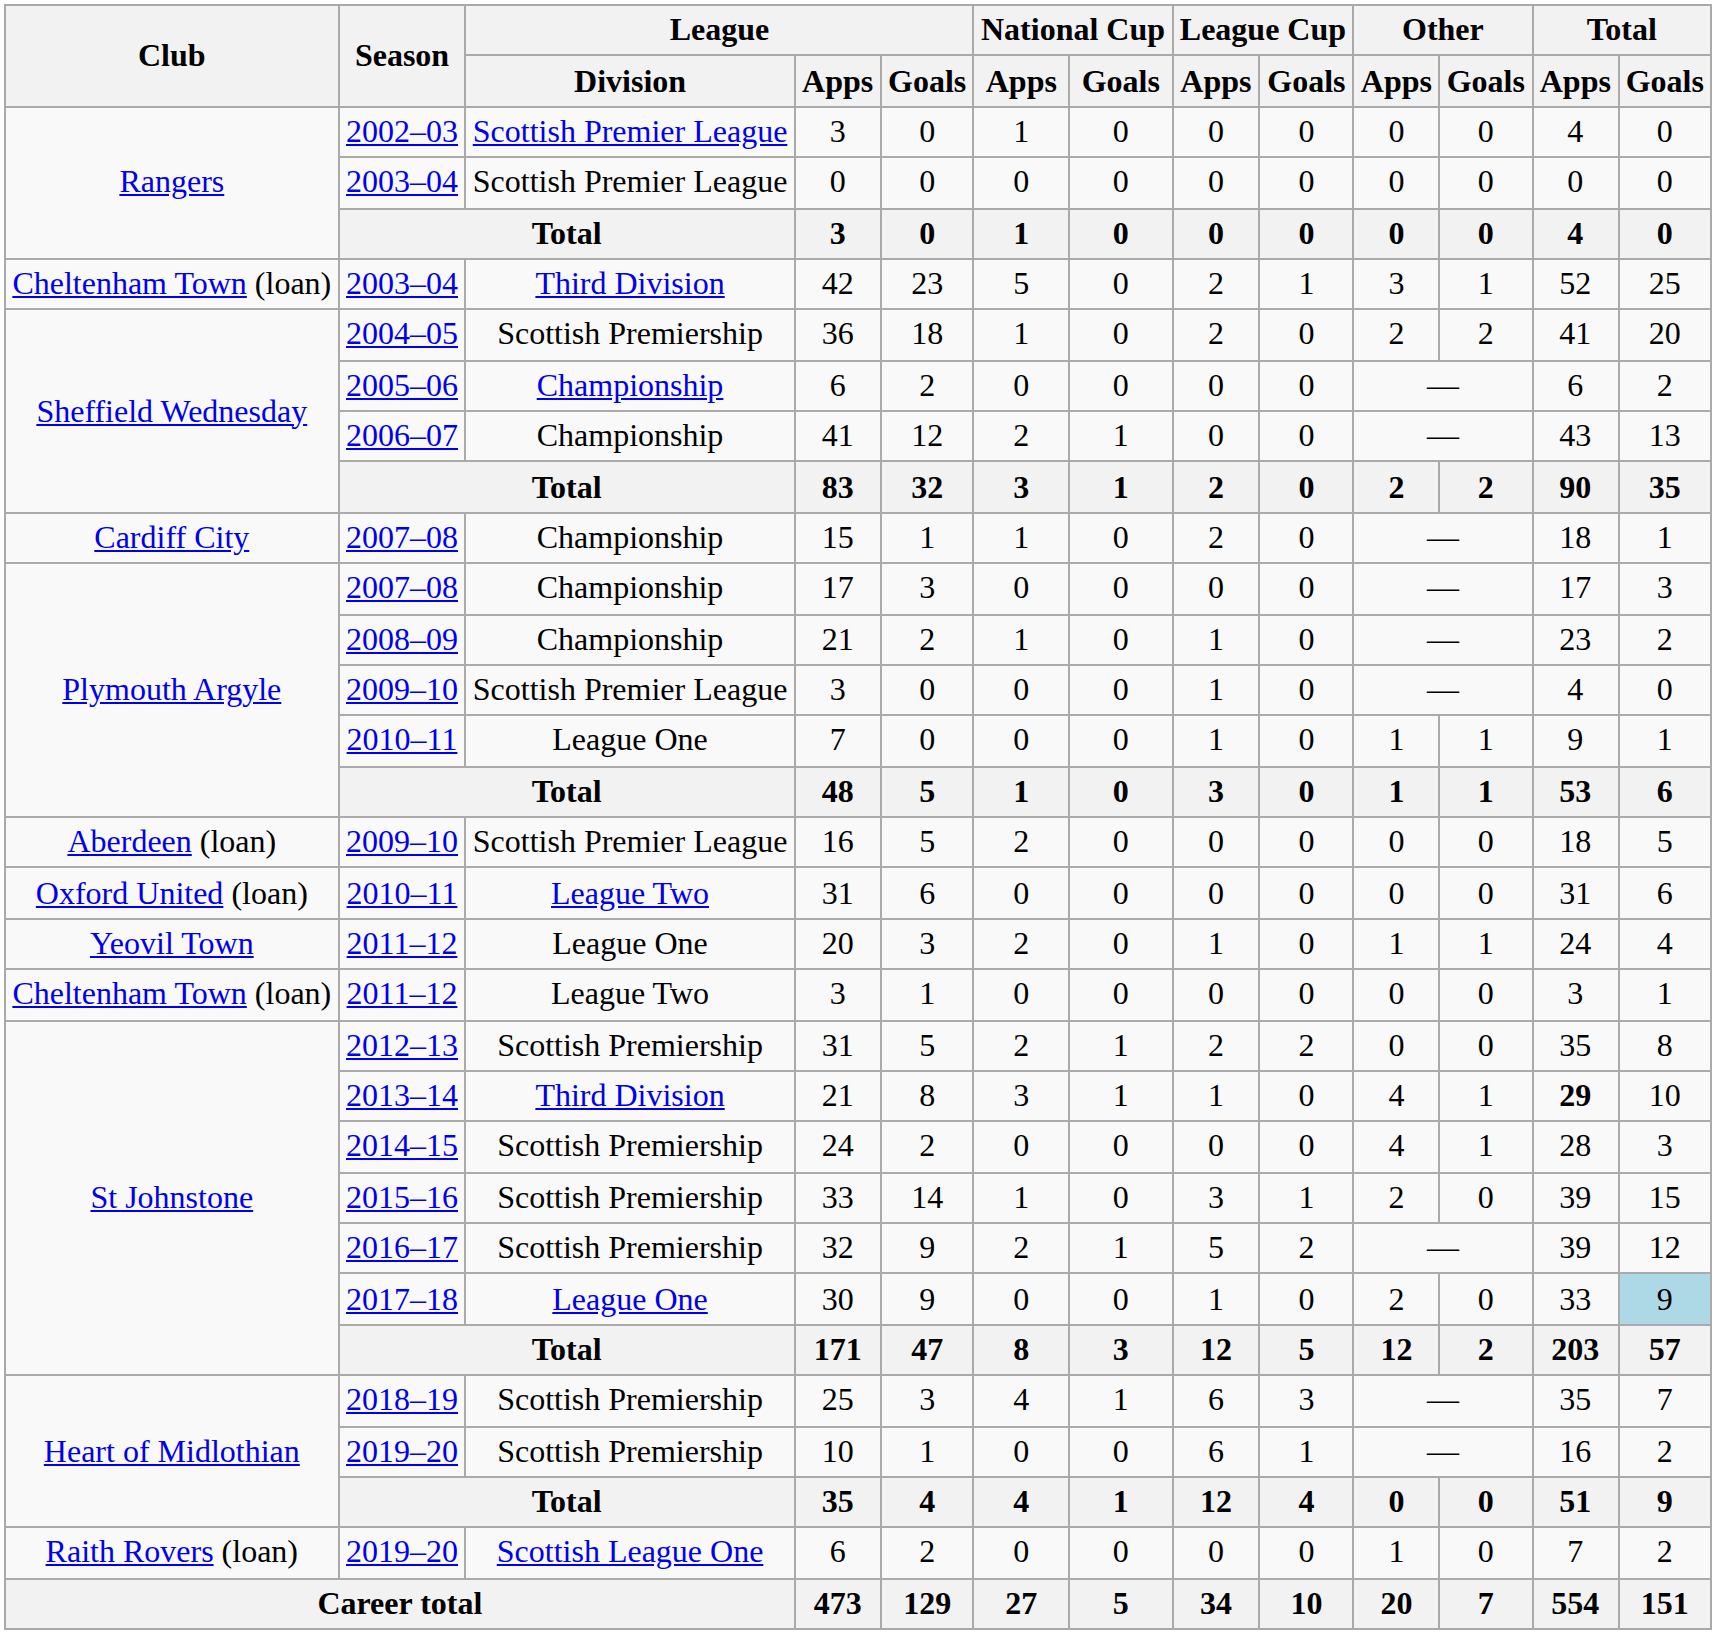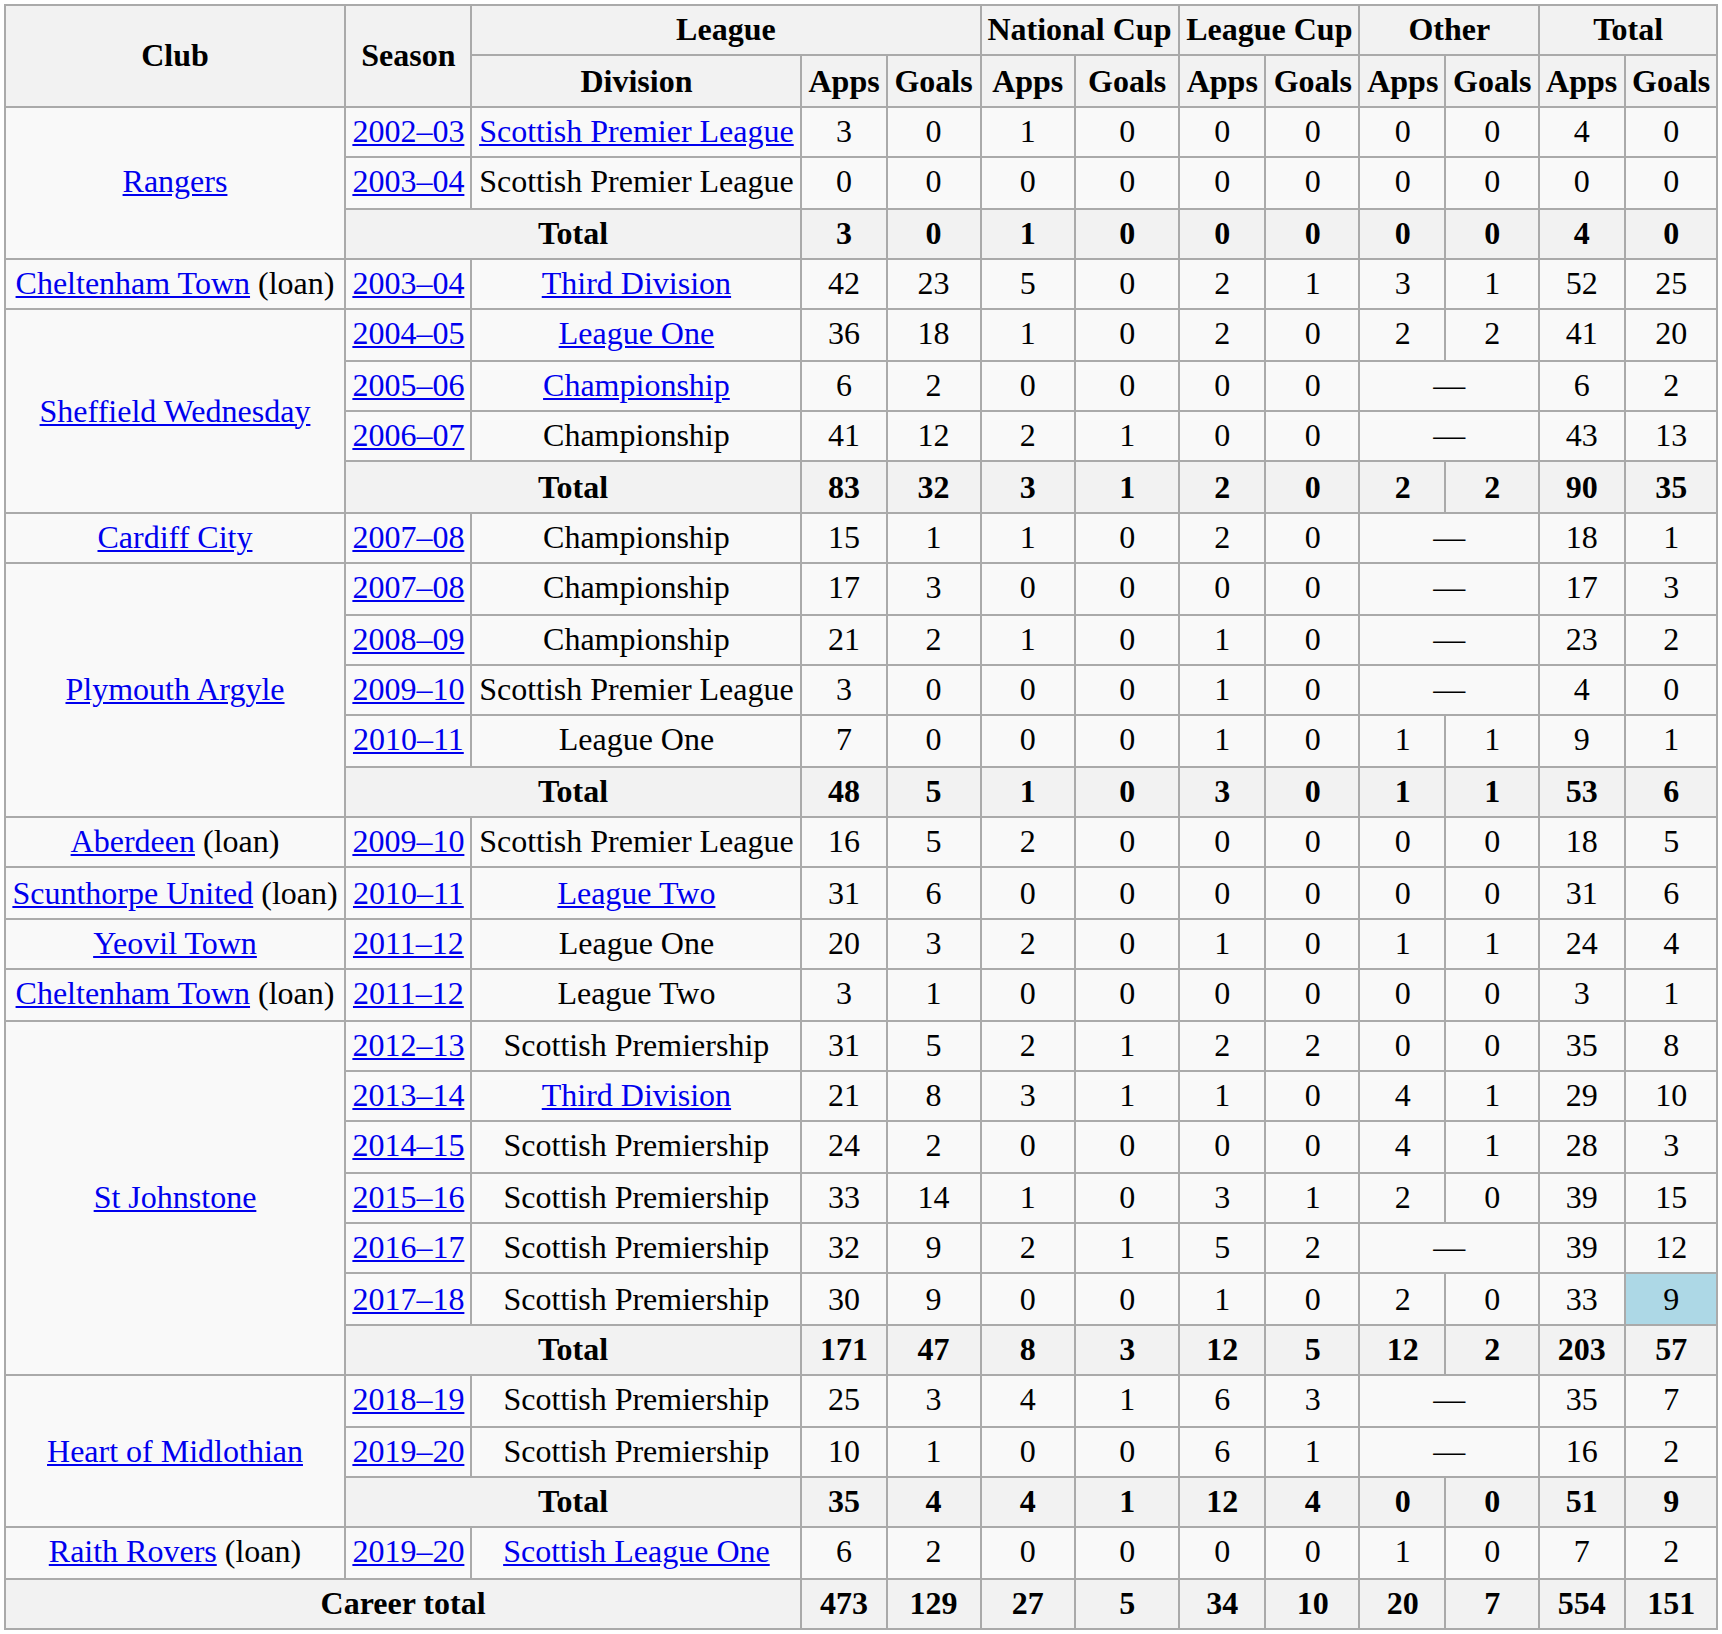36 | League / Division: Scottish Premiership -> League One
2010–11 / 31 | Club: Oxford United (loan) -> Scunthorpe United (loan)
2013–14 / 21 | Total / Apps: bold -> normal
30 | League / Division: League One -> Scottish Premiership
